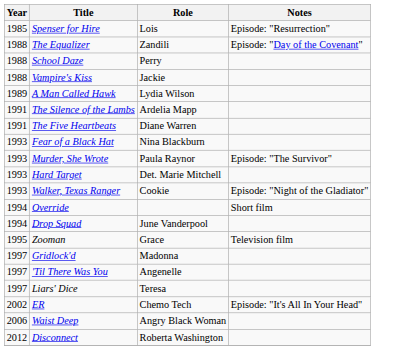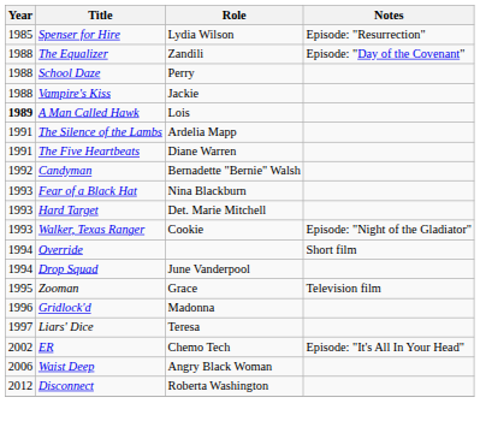Spenser for Hire | Role: Lois -> Lydia Wilson
A Man Called Hawk | Year: normal -> bold
A Man Called Hawk | Role: Lydia Wilson -> Lois
+ row: 1992 | Candyman | Bernadette "Bernie" Walsh
- row: 1993 | Murder, She Wrote | Paula Raynor | Episode: "The Survivor"
Gridlock'd | Year: 1997 -> 1996
- row: 1997 | 'Til There Was You | Angenelle
